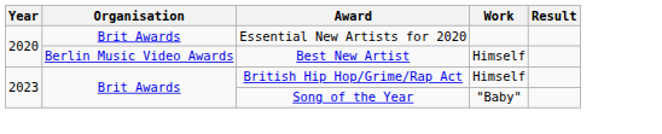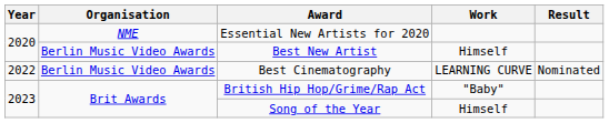Essential New Artists for 2020 | Organisation: Brit Awards -> NME
+ row: 2022 | Berlin Music Video Awards | Best Cinematography | LEARNING CURVE | Nominated
British Hip Hop/Grime/Rap Act | Work: Himself -> "Baby"
Song of the Year | Work: "Baby" -> Himself
